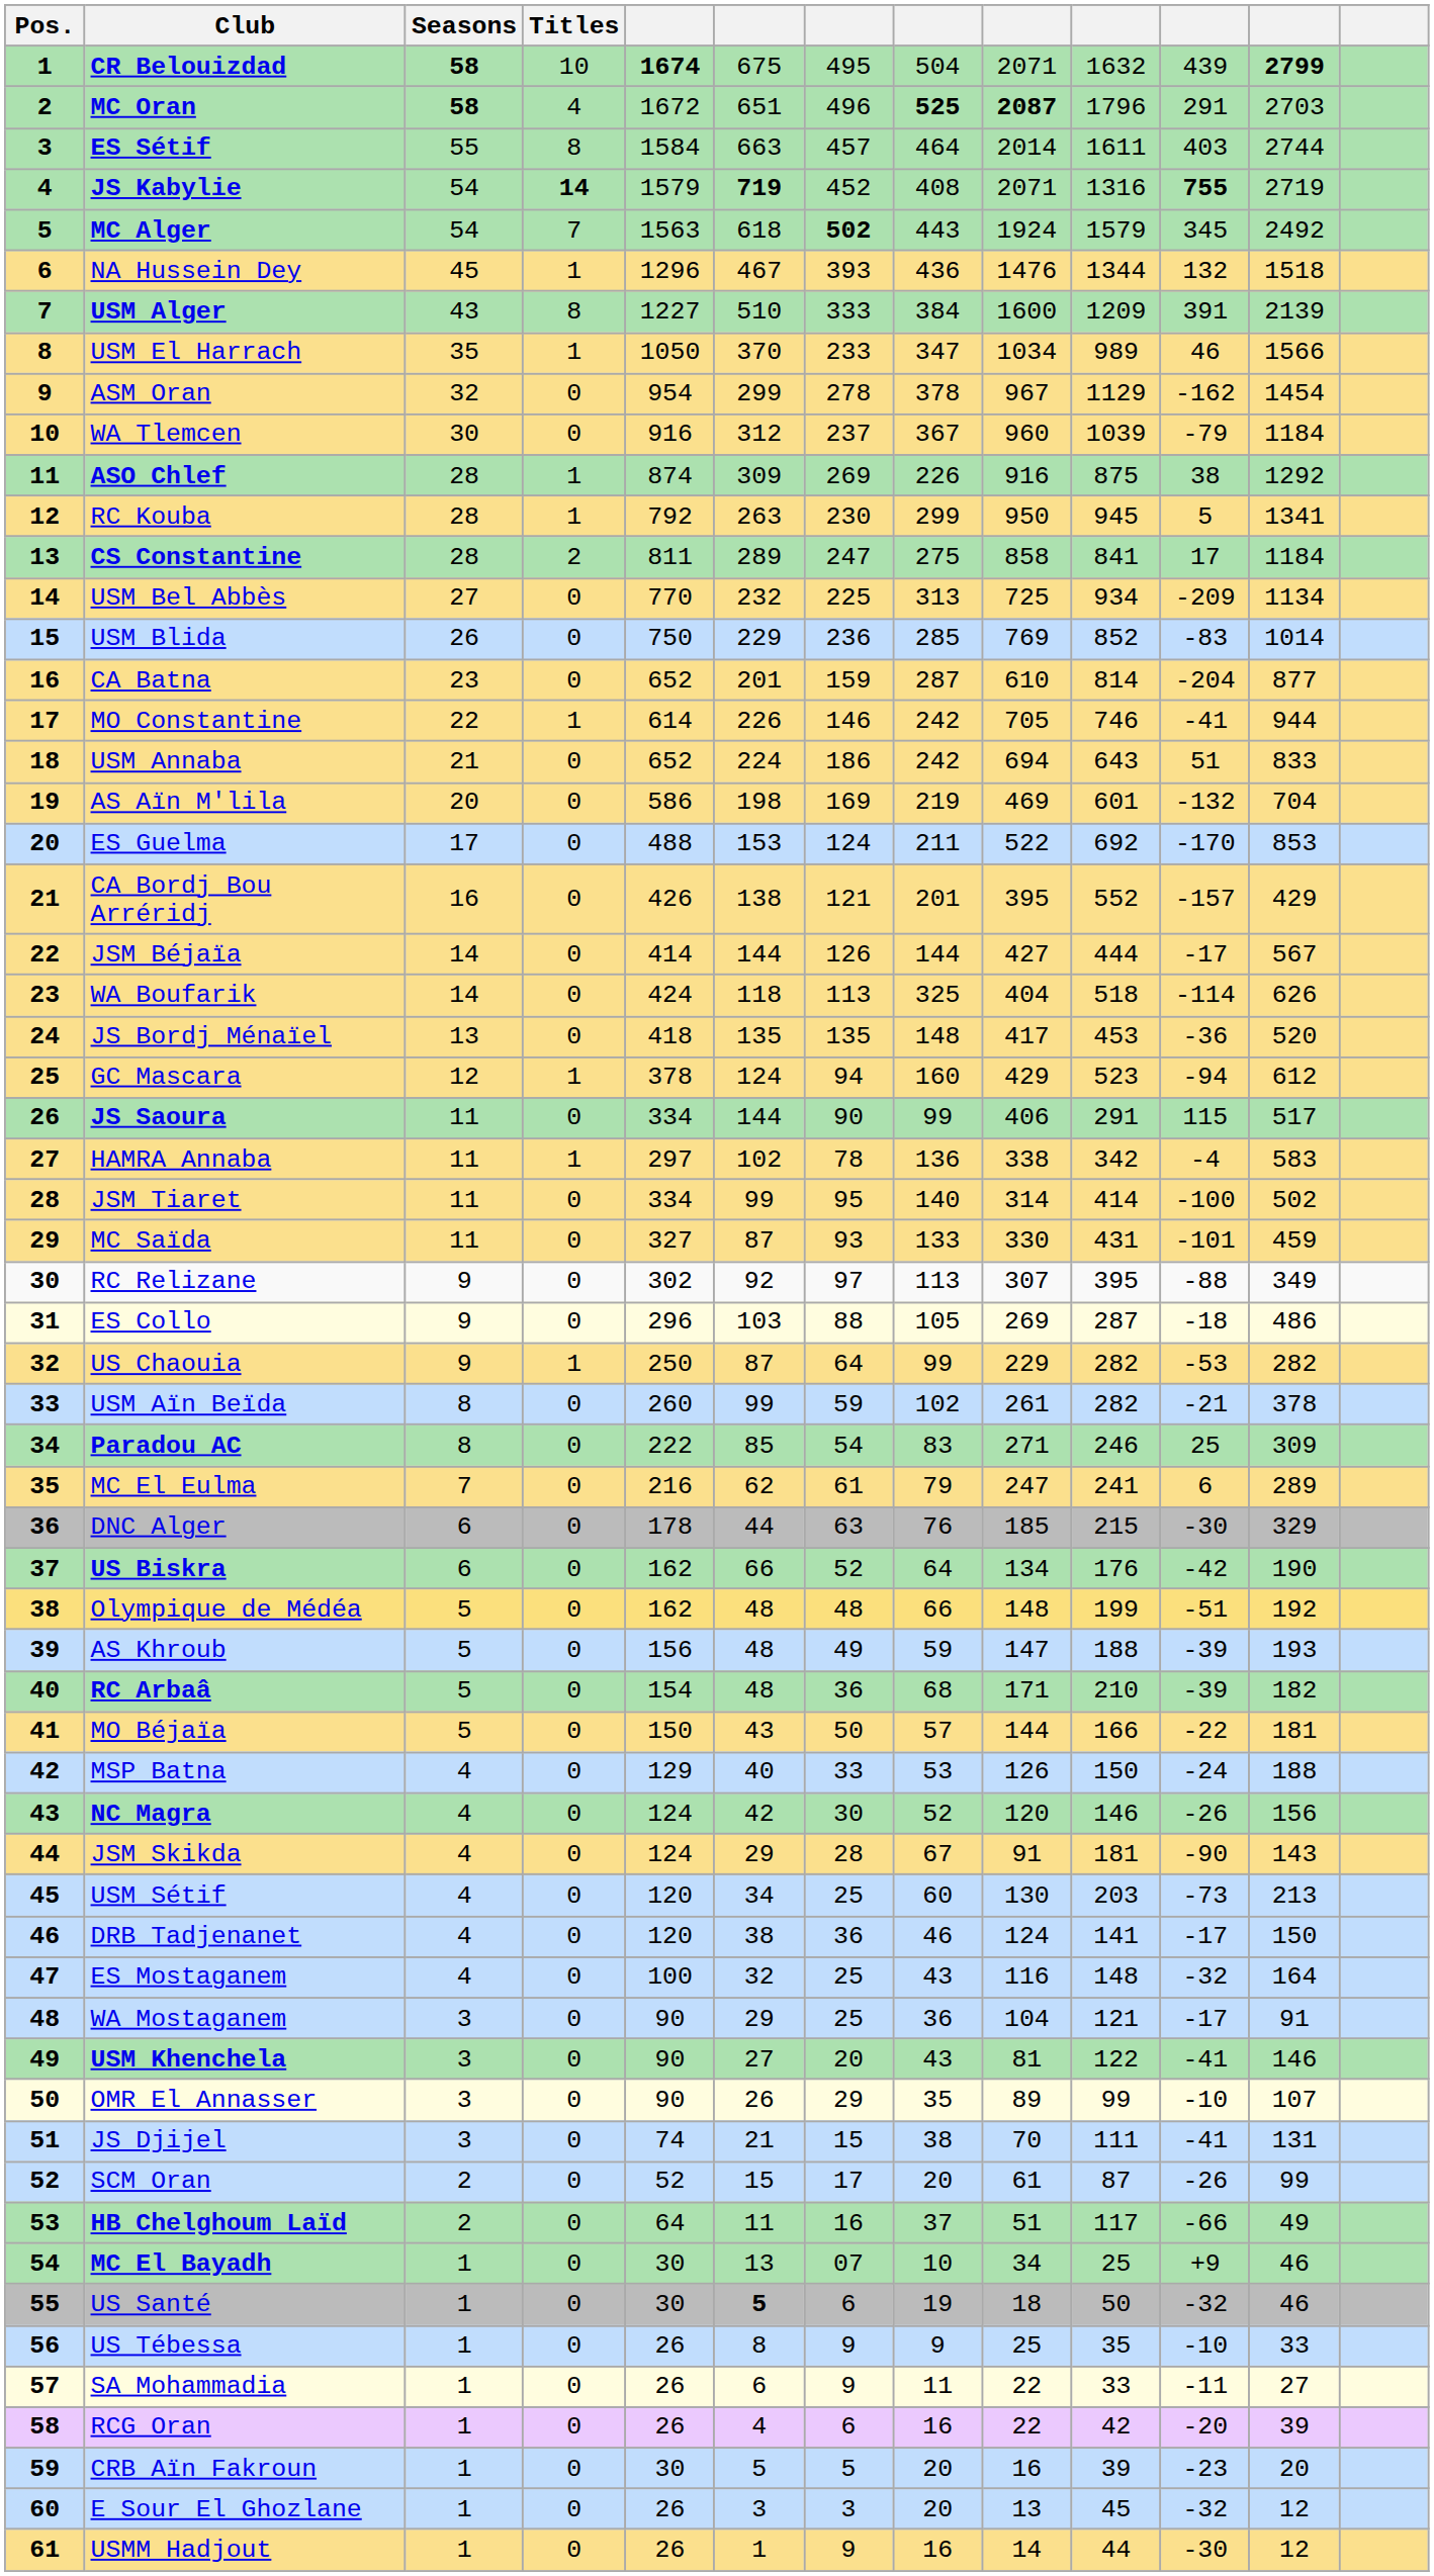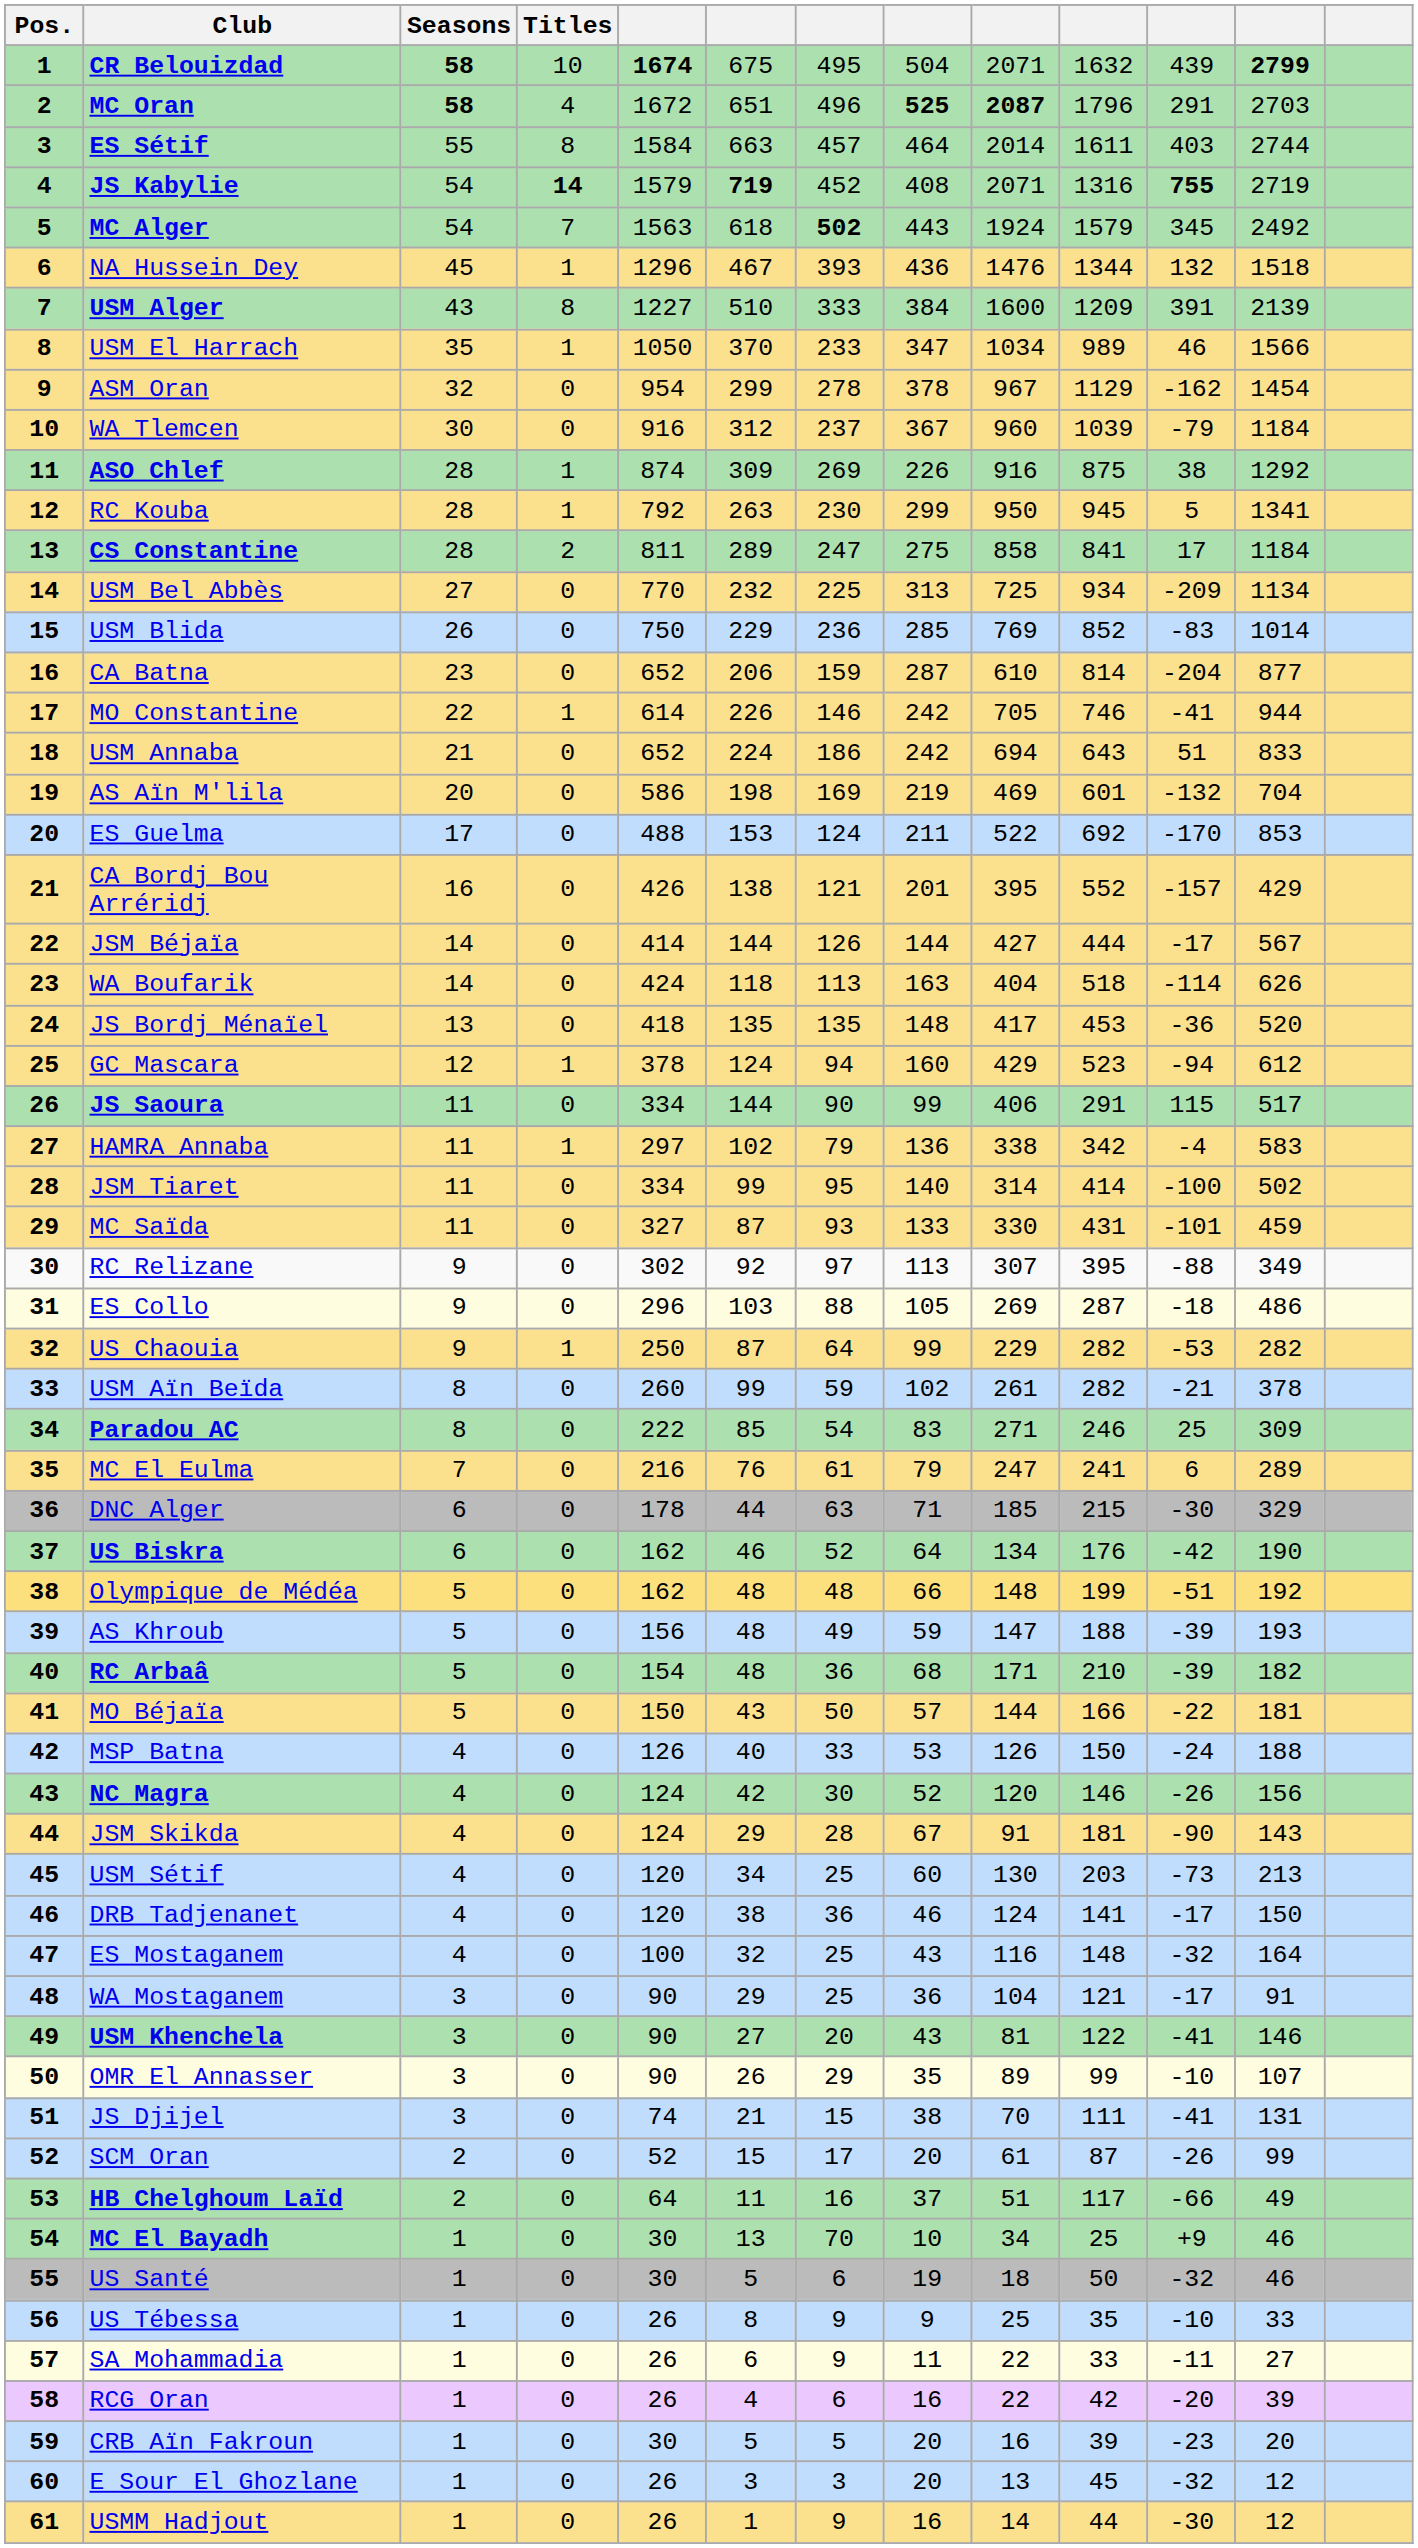CA Batna | column 6: 201 -> 206
WA Boufarik | column 8: 325 -> 163
HAMRA Annaba | column 7: 78 -> 79
MC El Eulma | column 6: 62 -> 76
DNC Alger | column 8: 76 -> 71
US Biskra | column 6: 66 -> 46
MSP Batna | column 5: 129 -> 126
MC El Bayadh | column 7: 07 -> 70
US Santé | column 6: bold -> normal
